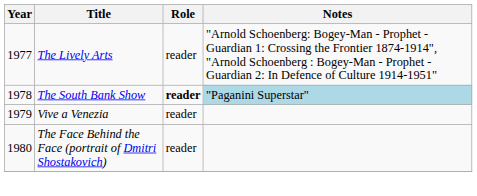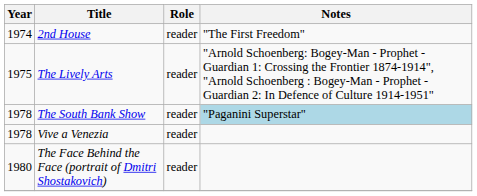+ row: 1974 | 2nd House | reader | "The First Freedom"
The Lively Arts | Year: 1977 -> 1975
The South Bank Show | Role: bold -> normal
Vive a Venezia | Year: 1979 -> 1978
